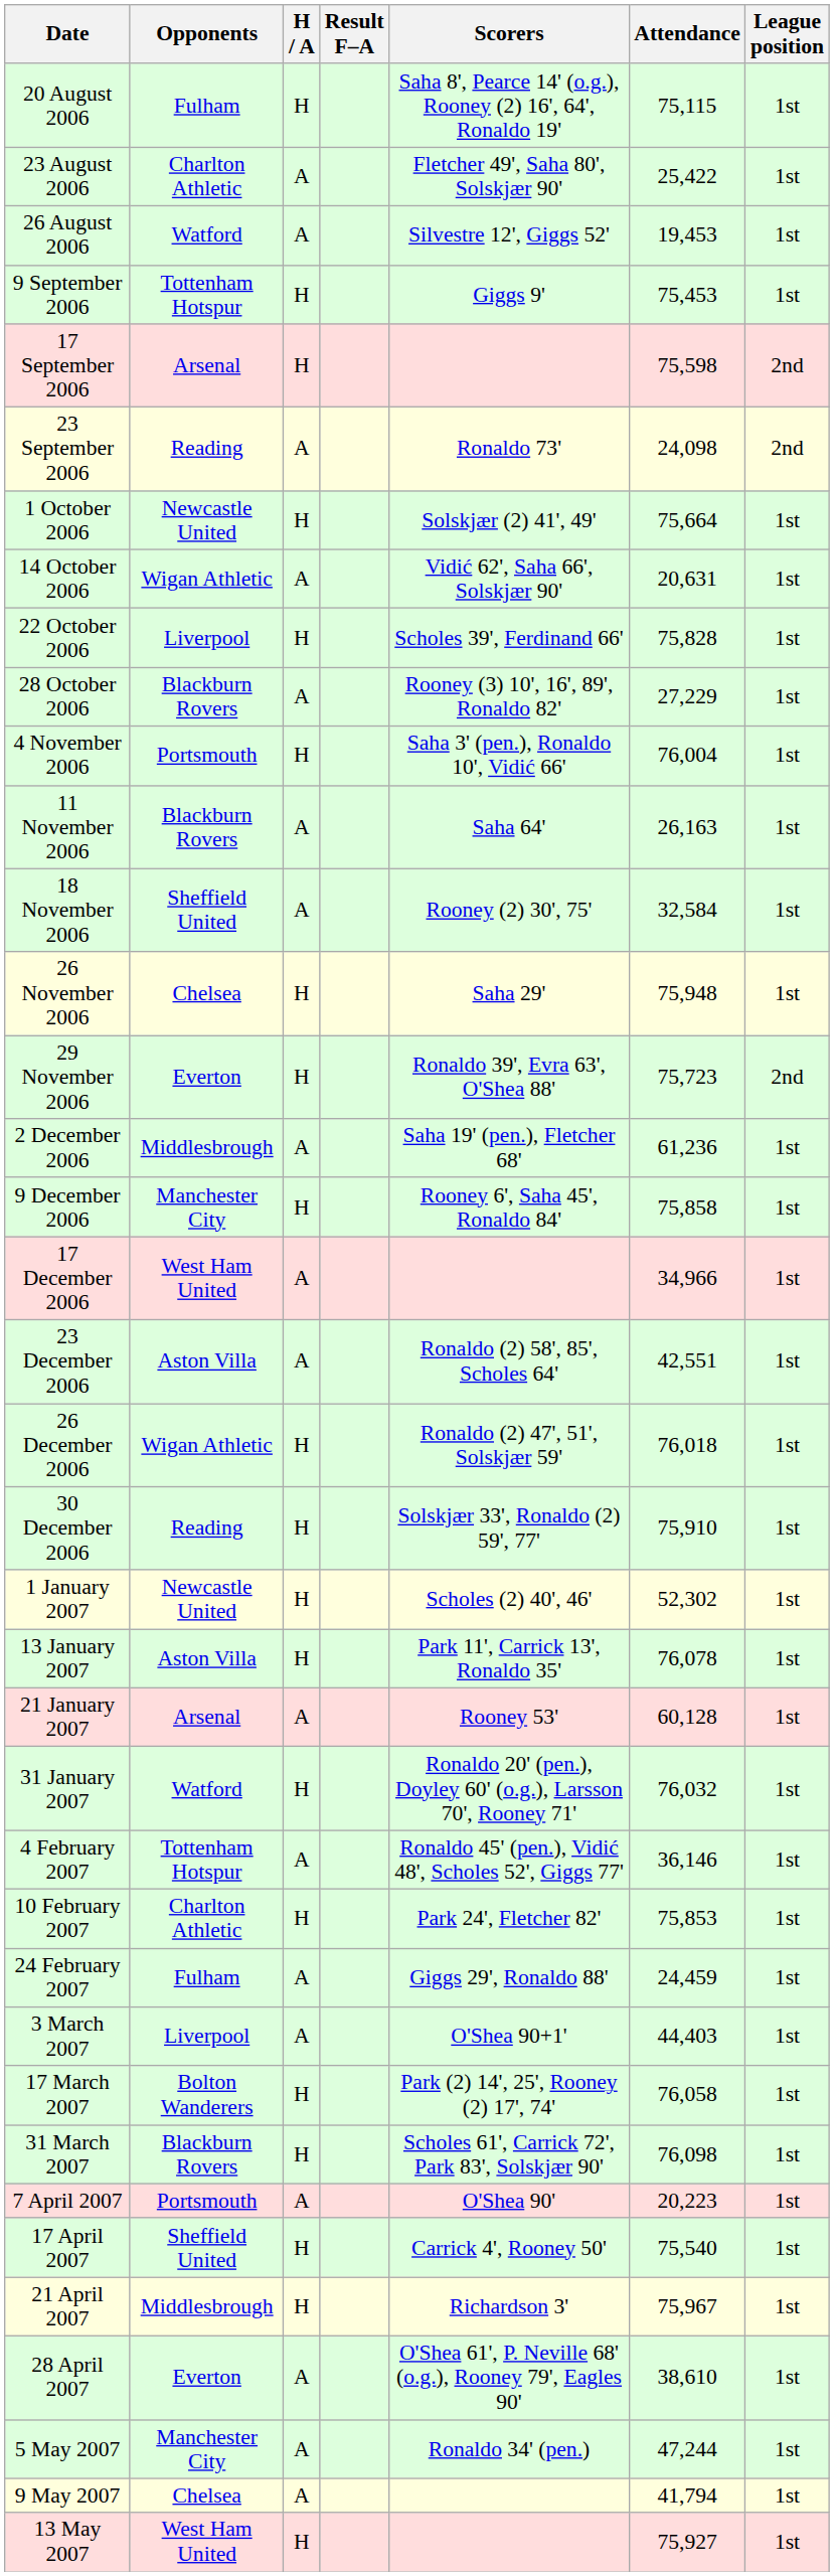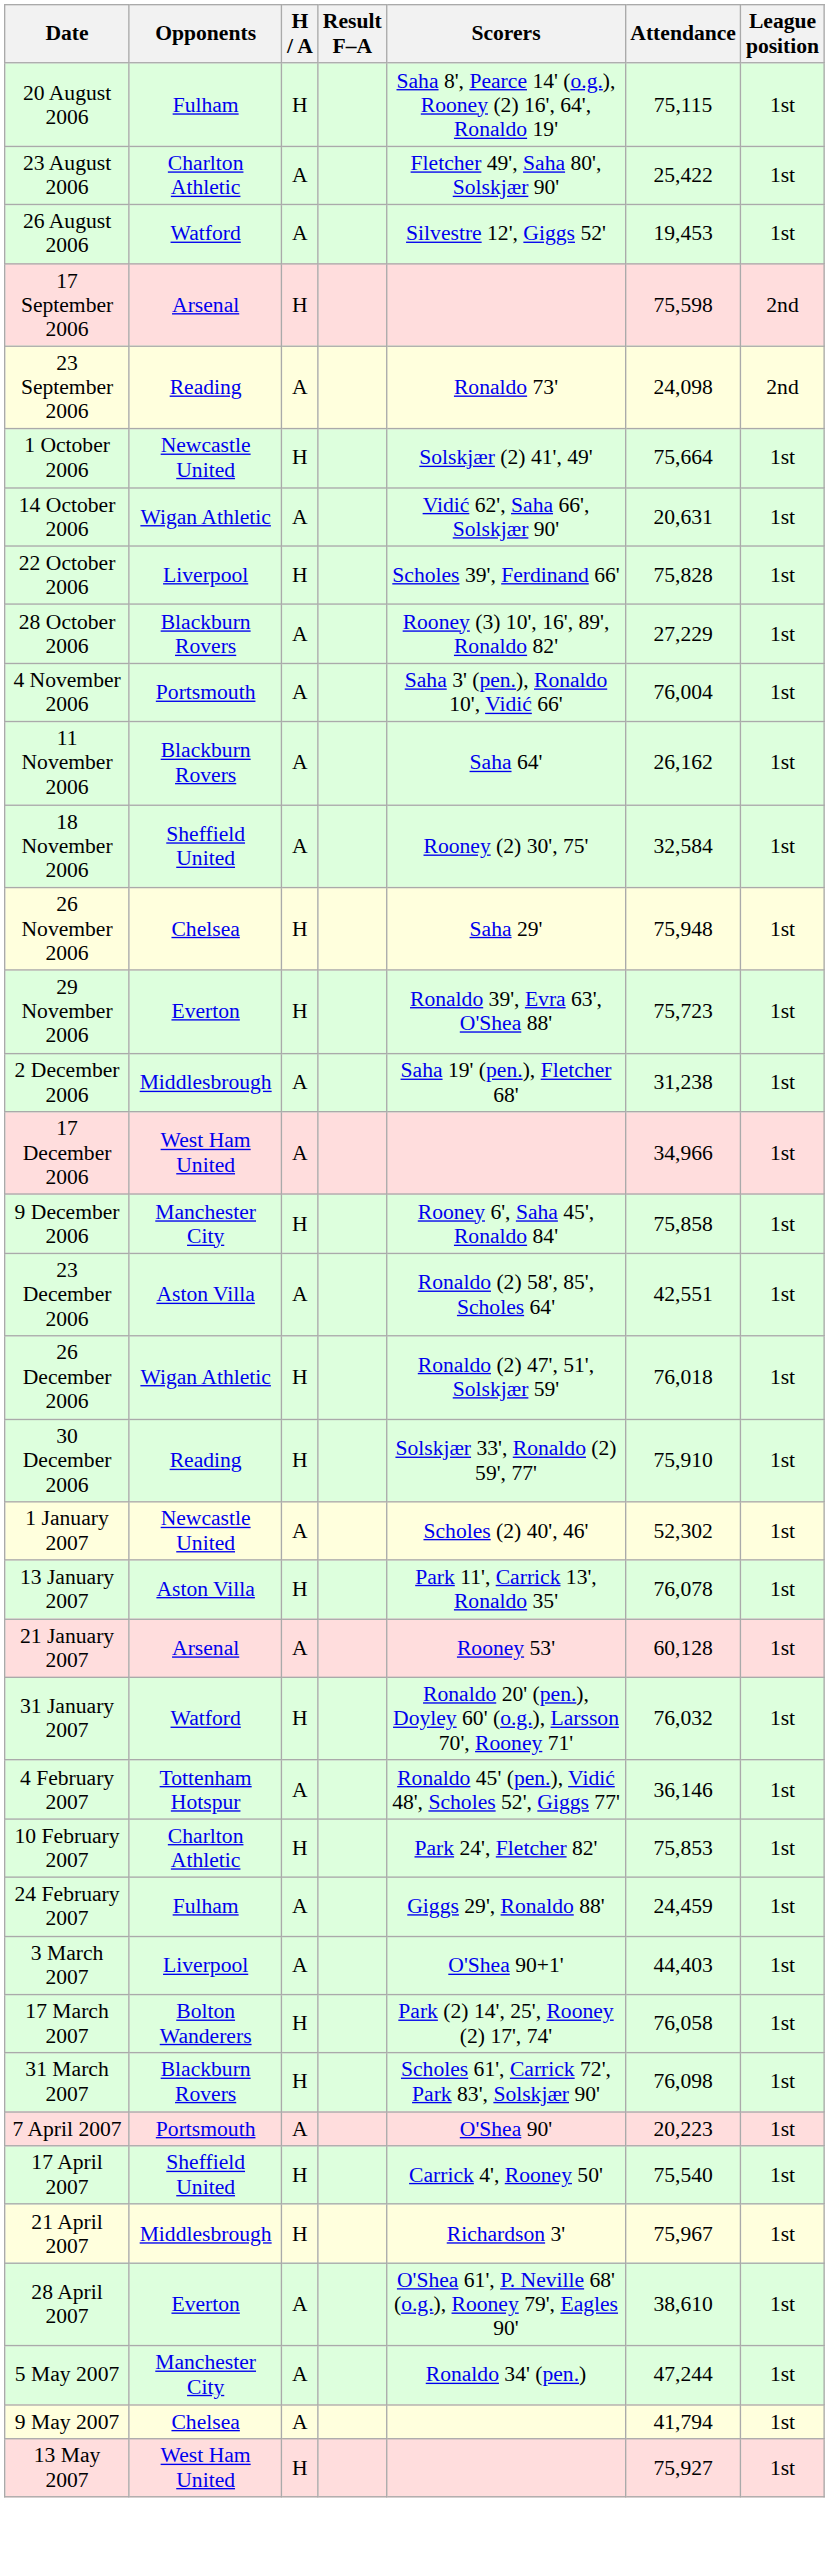- row: 9 September 2006 | Tottenham Hotspur | H | Giggs 9' | 75,453 | 1st
4 November 2006 | H / A: H -> A
11 November 2006 | Attendance: 26,163 -> 26,162
29 November 2006 | League position: 2nd -> 1st
2 December 2006 | Attendance: 61,236 -> 31,238
rows swapped: 9 December 2006 <-> 17 December 2006
1 January 2007 | H / A: H -> A
